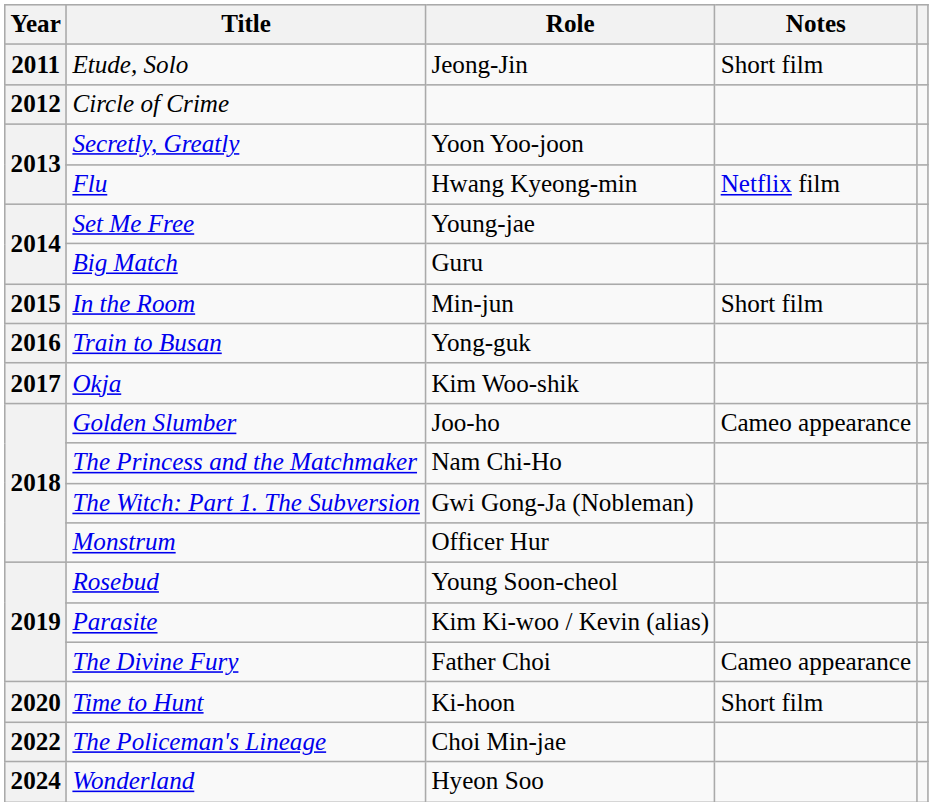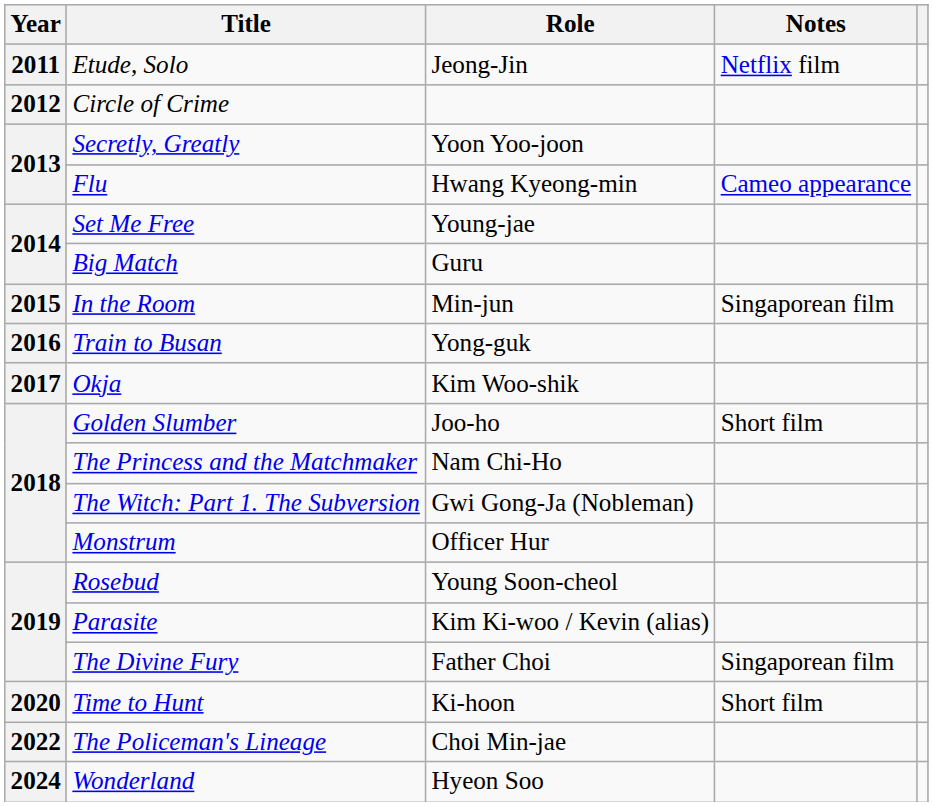Etude, Solo | Notes: Short film -> Netflix film
Flu | Notes: Netflix film -> Cameo appearance
In the Room | Notes: Short film -> Singaporean film
Golden Slumber | Notes: Cameo appearance -> Short film
The Divine Fury | Notes: Cameo appearance -> Singaporean film
